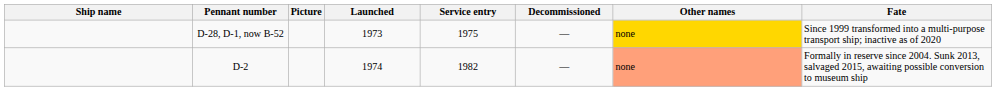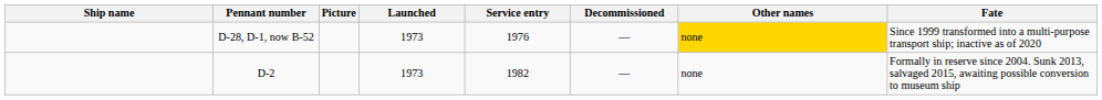D-28, D-1, now B-52 | Service entry: 1975 -> 1976
D-2 | Launched: 1974 -> 1973
D-2 | Other names: lightsalmon background -> no background
